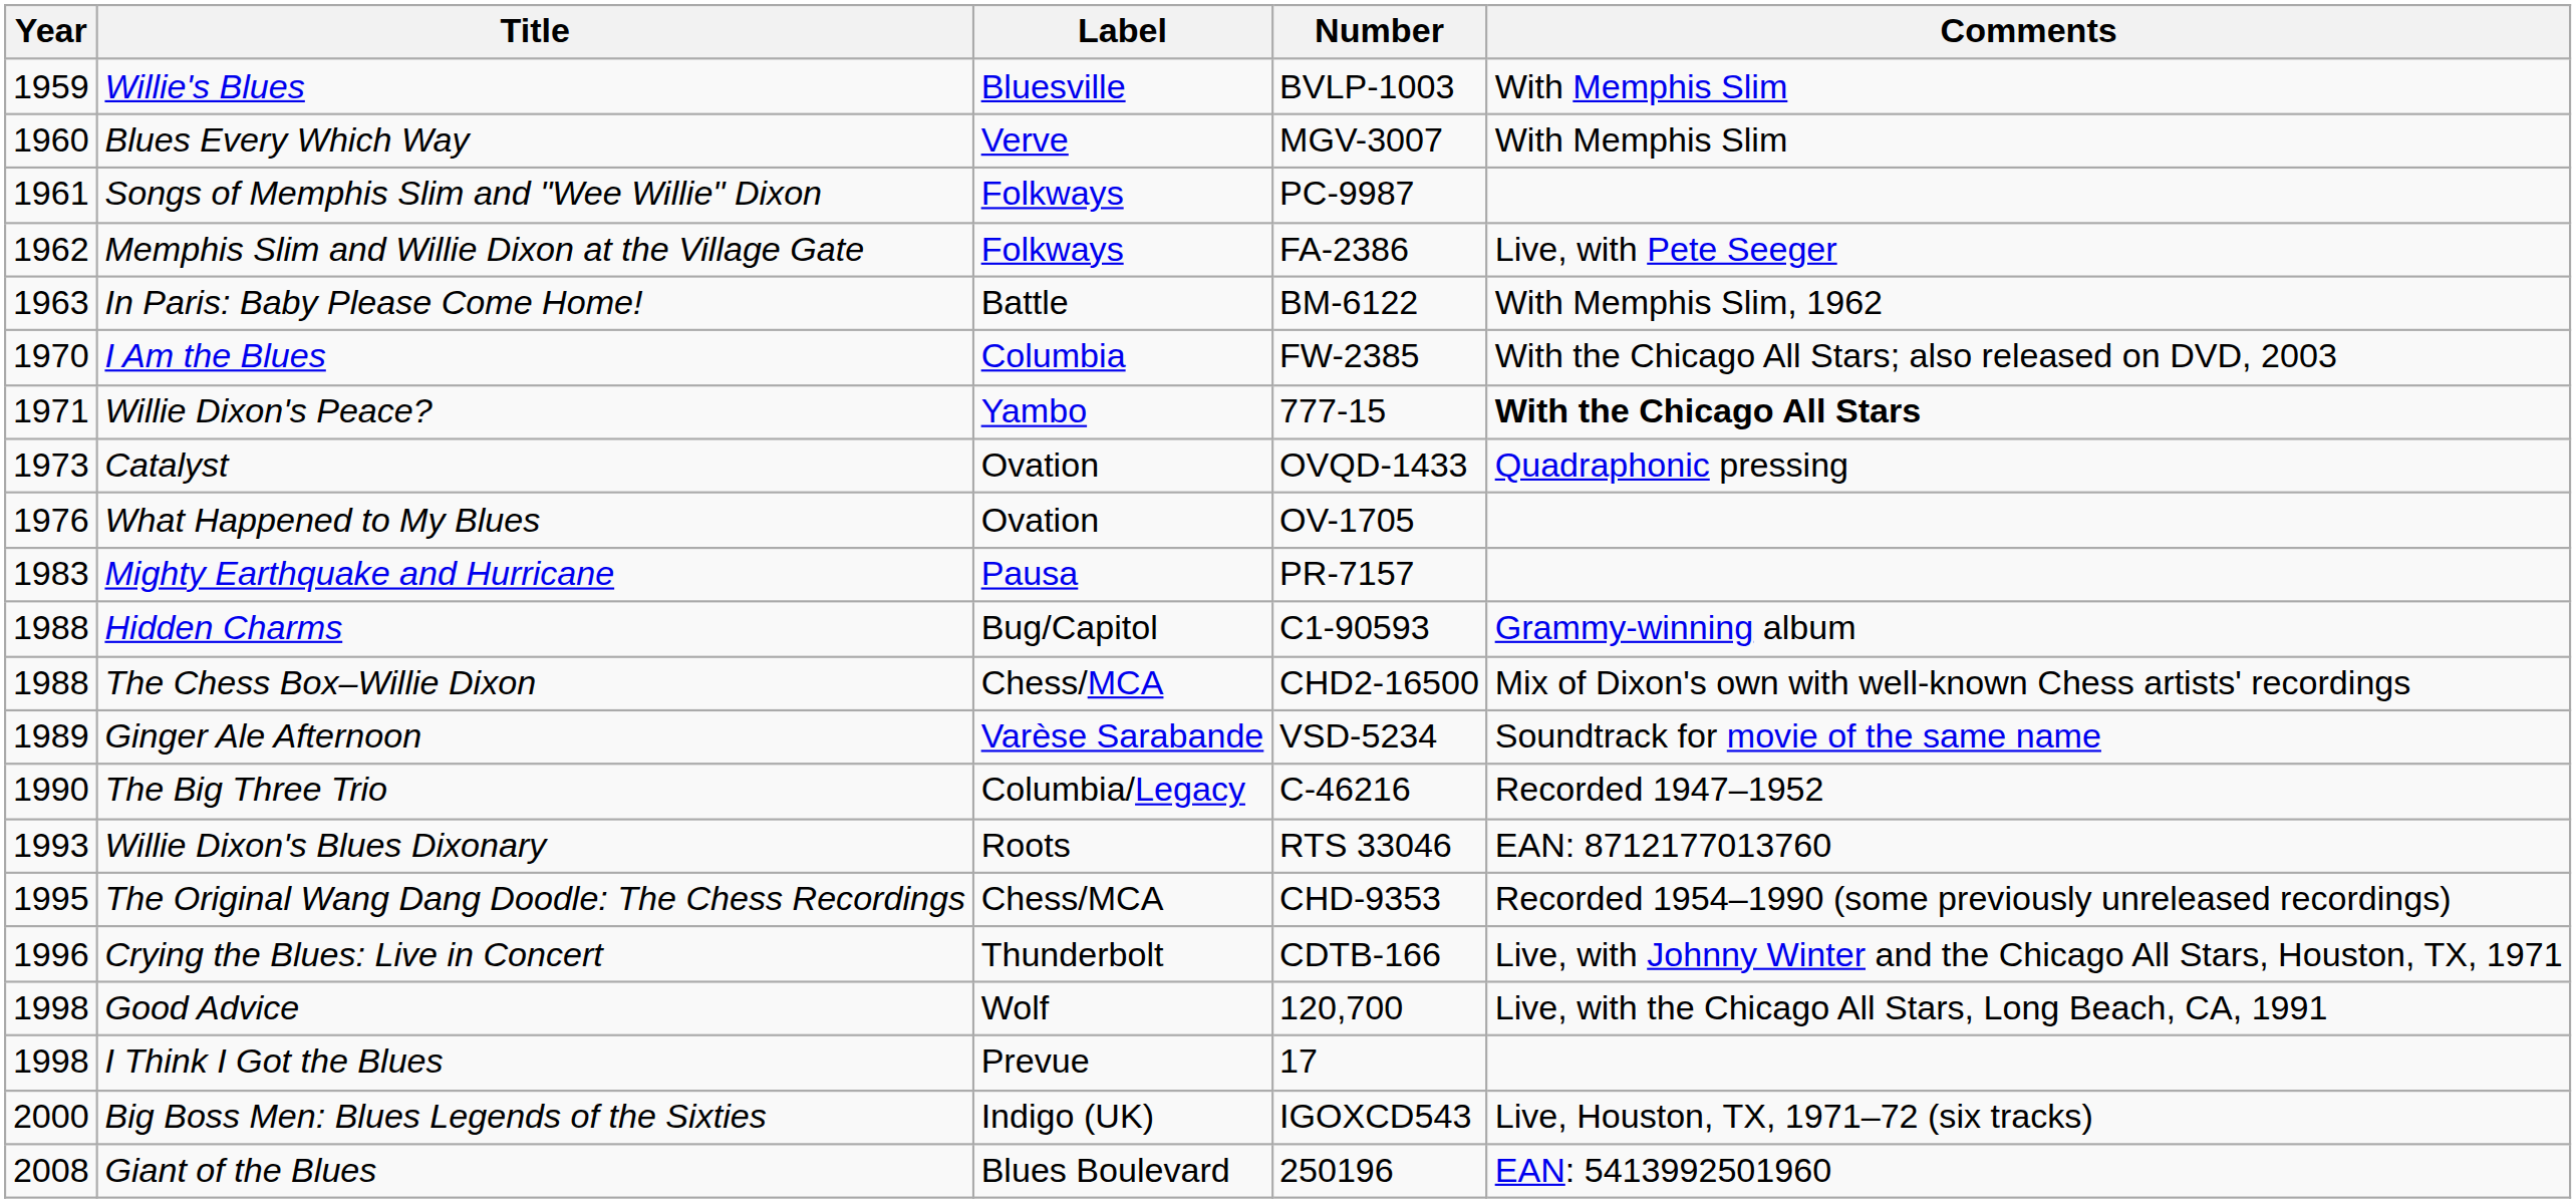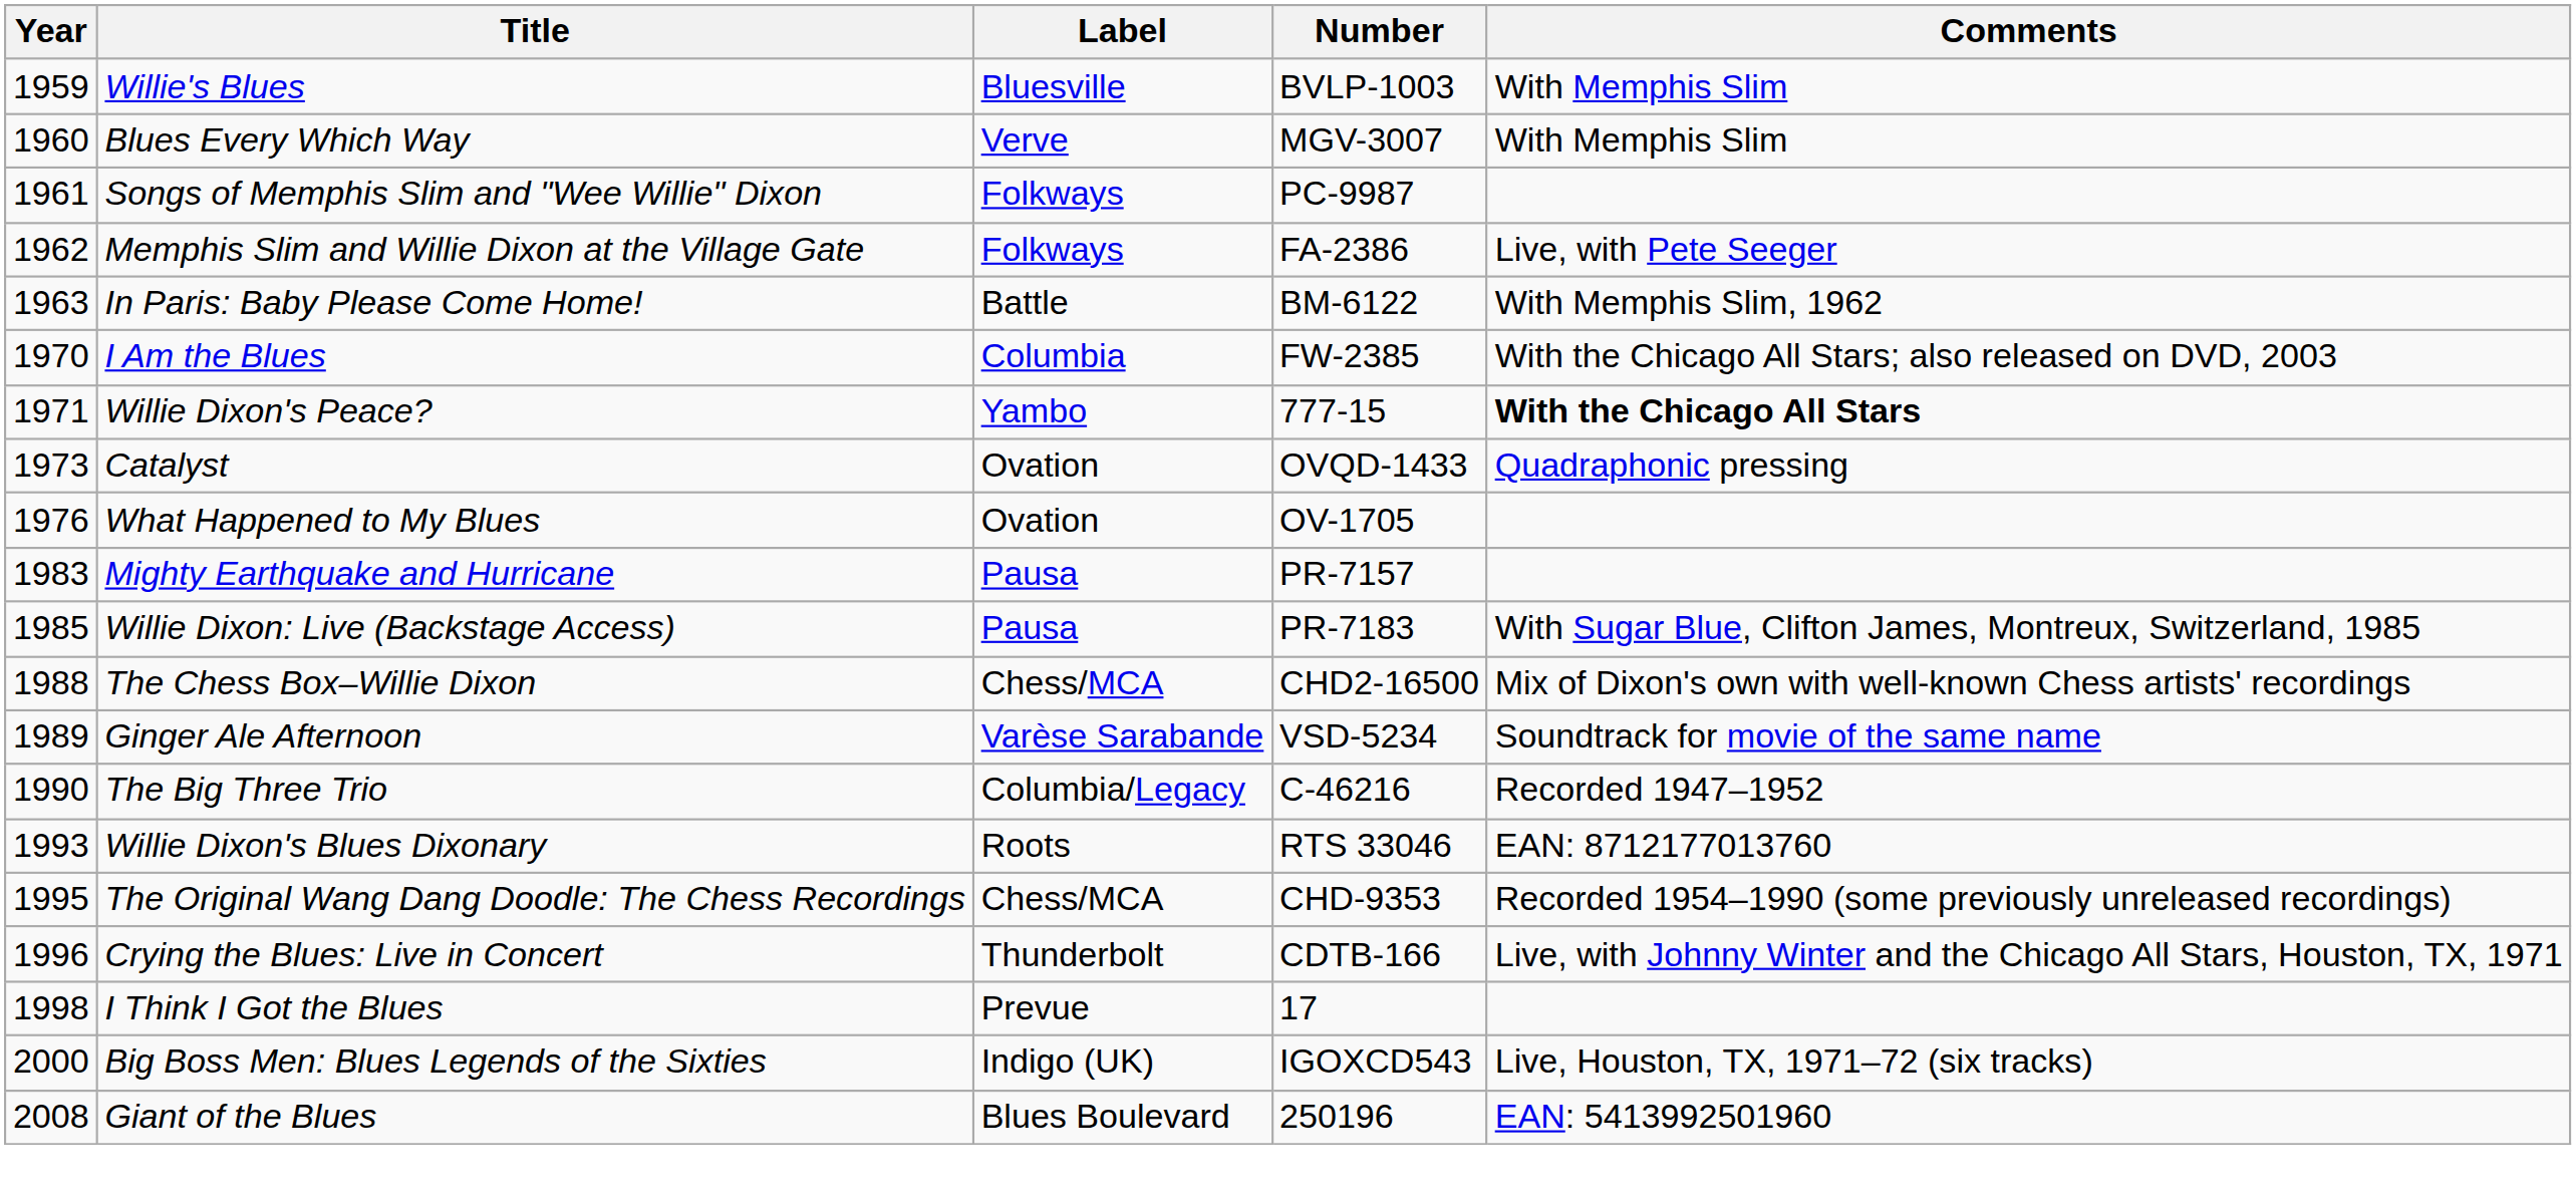+ row: 1985 | Willie Dixon: Live (Backstage Access) | Pausa | PR-7183 | With Sugar Blue, Clifton James, Montreux, Switzerland, 1985
- row: 1988 | Hidden Charms | Bug/Capitol | C1-90593 | Grammy-winning album
- row: 1998 | Good Advice | Wolf | 120,700 | Live, with the Chicago All Stars, Long Beach, CA, 1991
